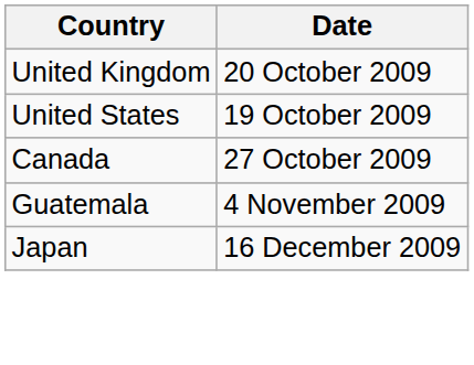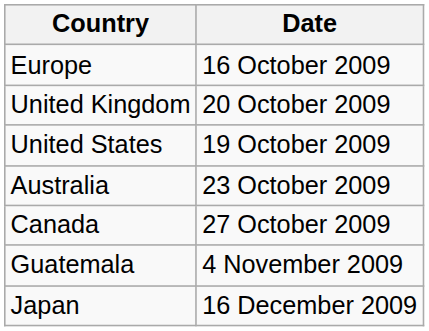+ row: Europe | 16 October 2009
+ row: Australia | 23 October 2009
